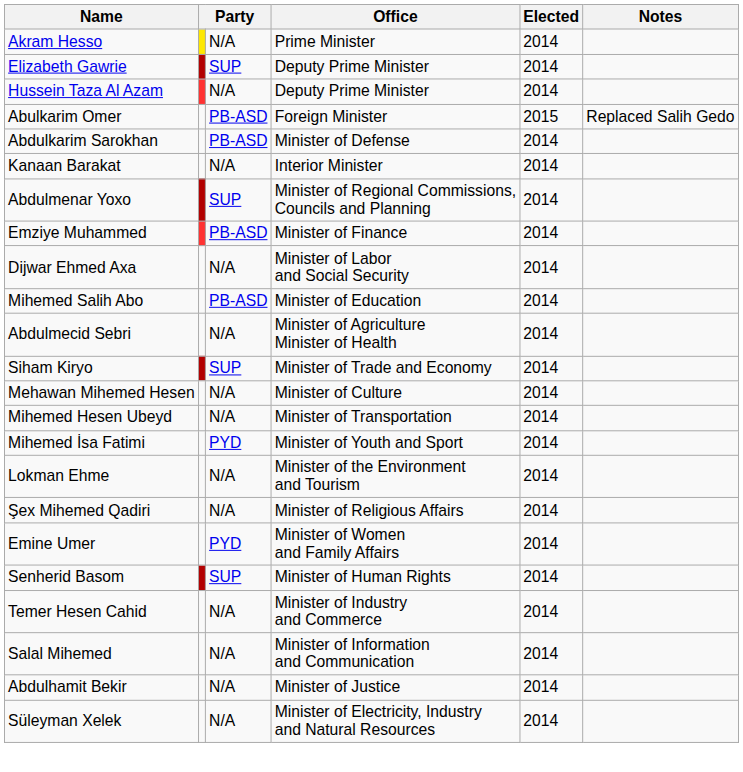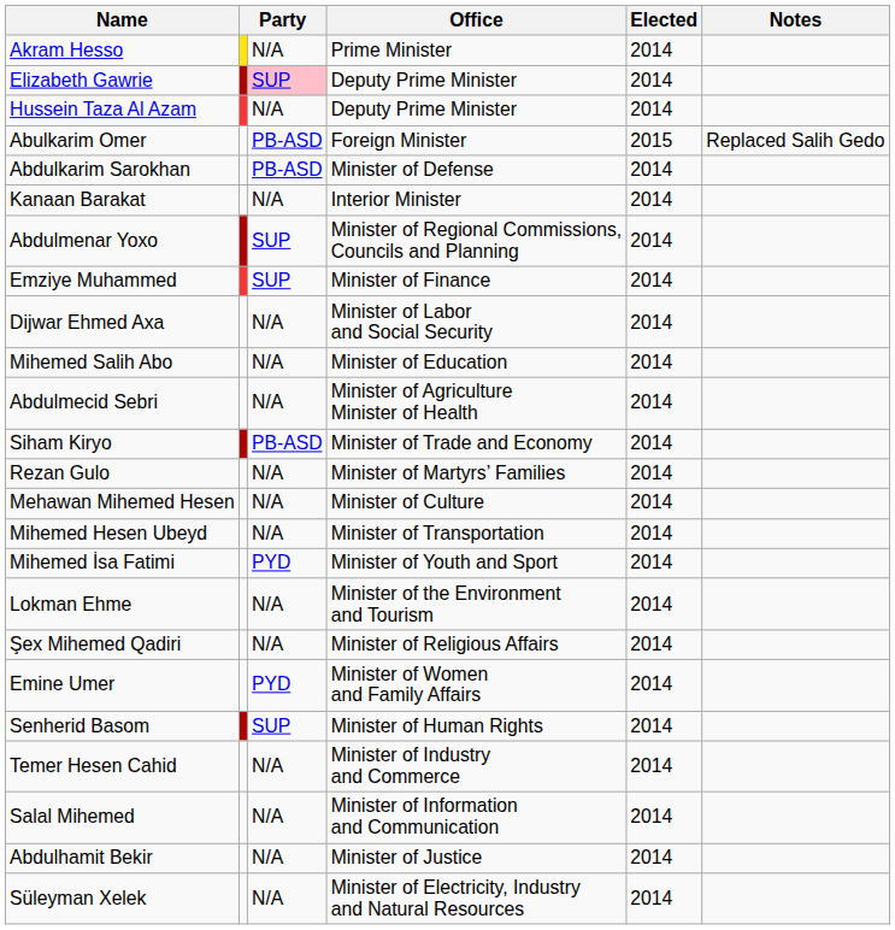Elizabeth Gawrie | column 3: no background -> pink background
Emziye Muhammed | column 3: PB-ASD -> SUP
Mihemed Salih Abo | column 3: PB-ASD -> N/A
Siham Kiryo | column 3: SUP -> PB-ASD
+ row: Rezan Gulo | N/A | Minister of Martyrs’ Families | 2014
